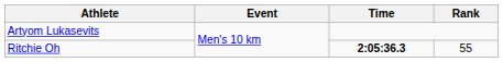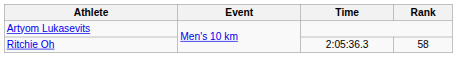Ritchie Oh | Time: bold -> normal
Ritchie Oh | Rank: 55 -> 58
